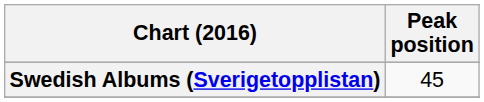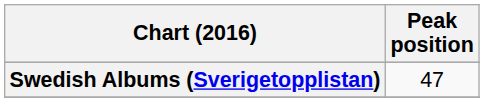Swedish Albums (Sverigetopplistan) | Peak position: 45 -> 47
